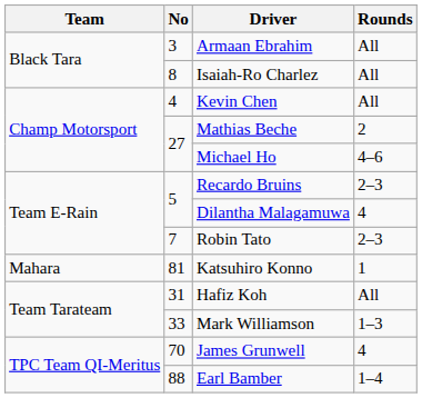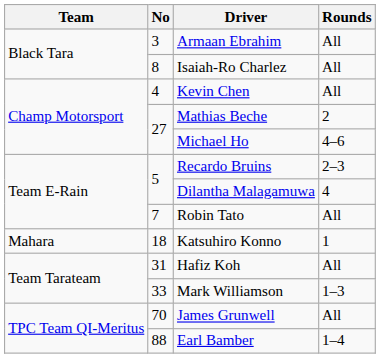Robin Tato | Rounds: 2–3 -> All
Katsuhiro Konno | No: 81 -> 18
James Grunwell | Rounds: 4 -> All
